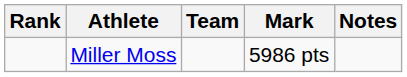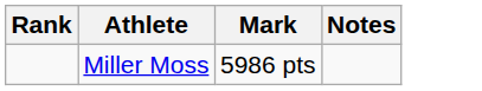- column: Team
